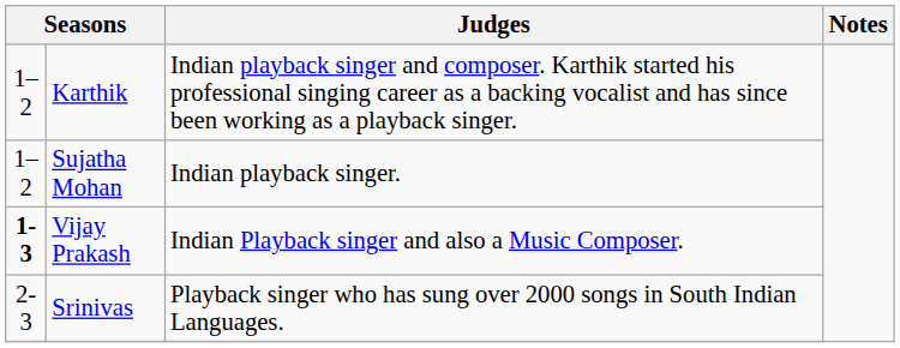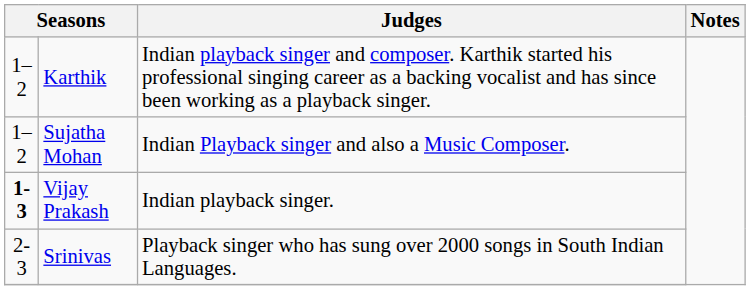Sujatha Mohan | Judges: Indian playback singer. -> Indian Playback singer and also a Music Composer.
Vijay Prakash | Judges: Indian Playback singer and also a Music Composer. -> Indian playback singer.
